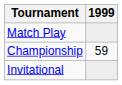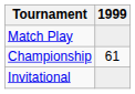Championship | 1999: 59 -> 61
